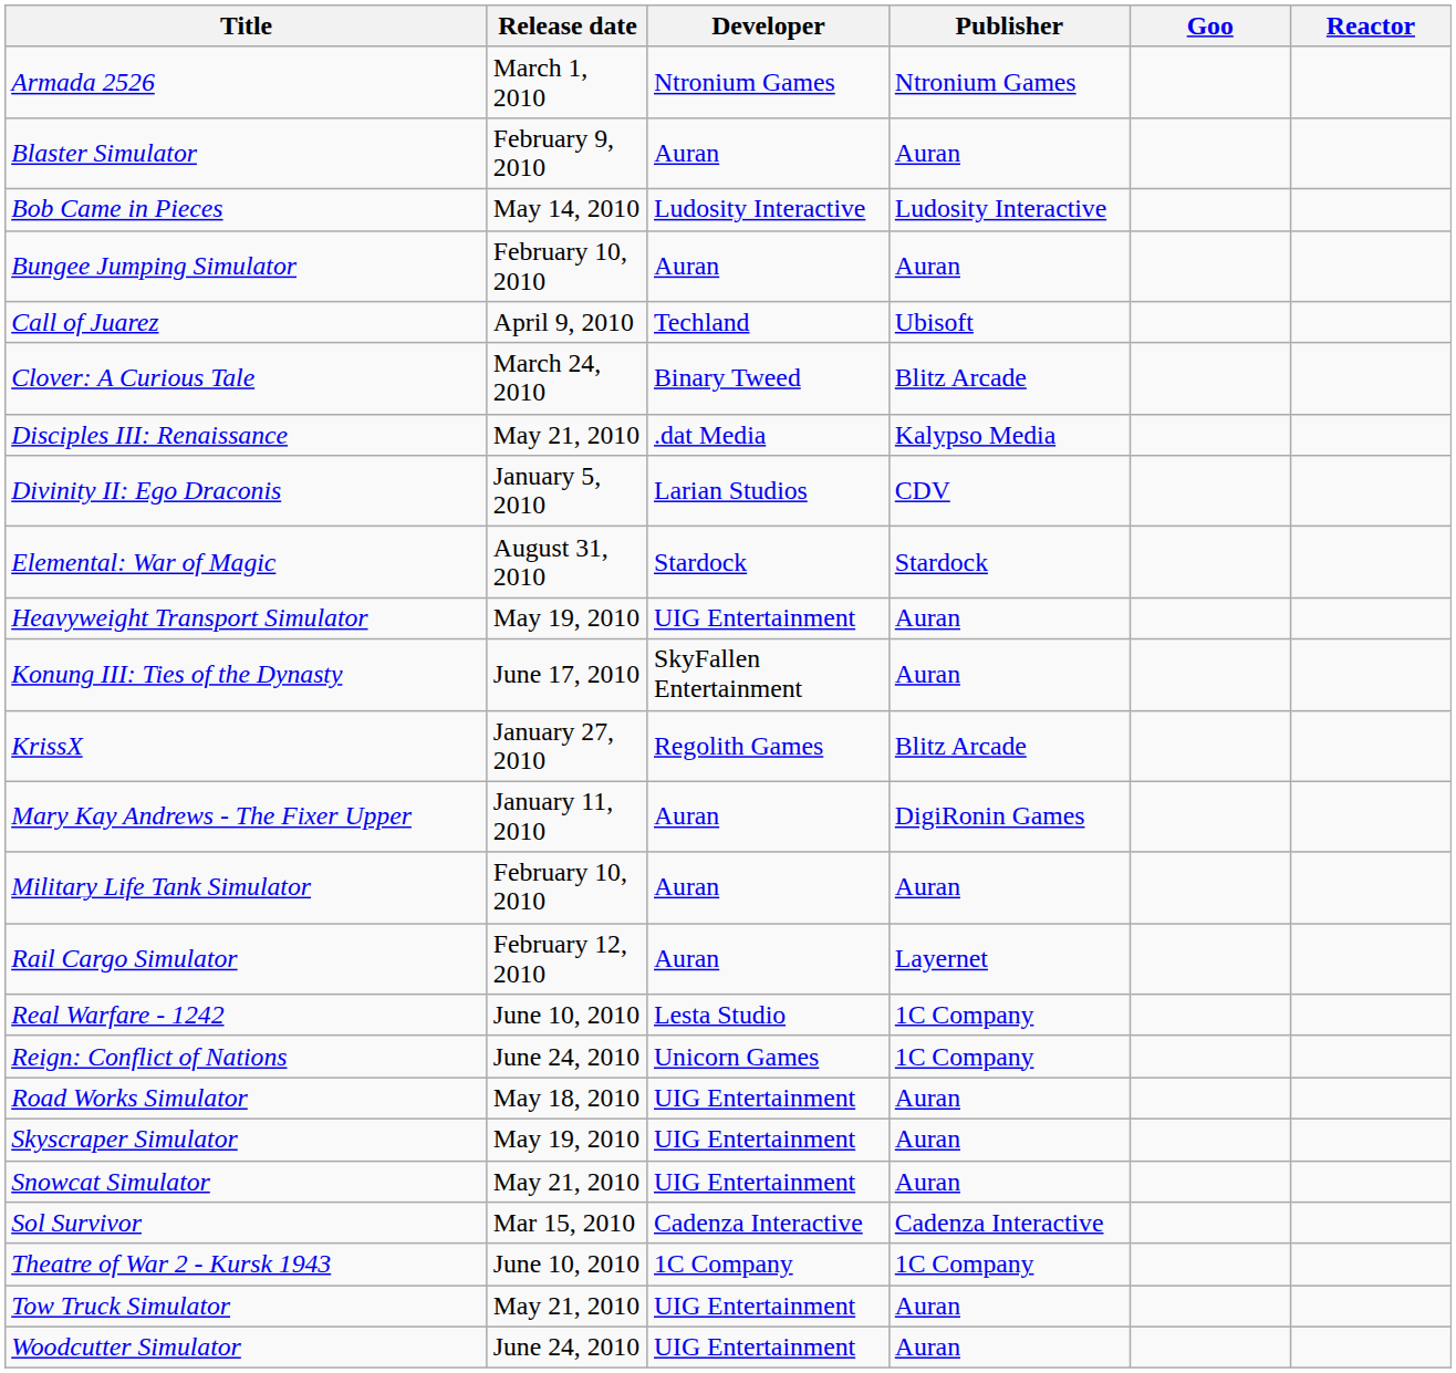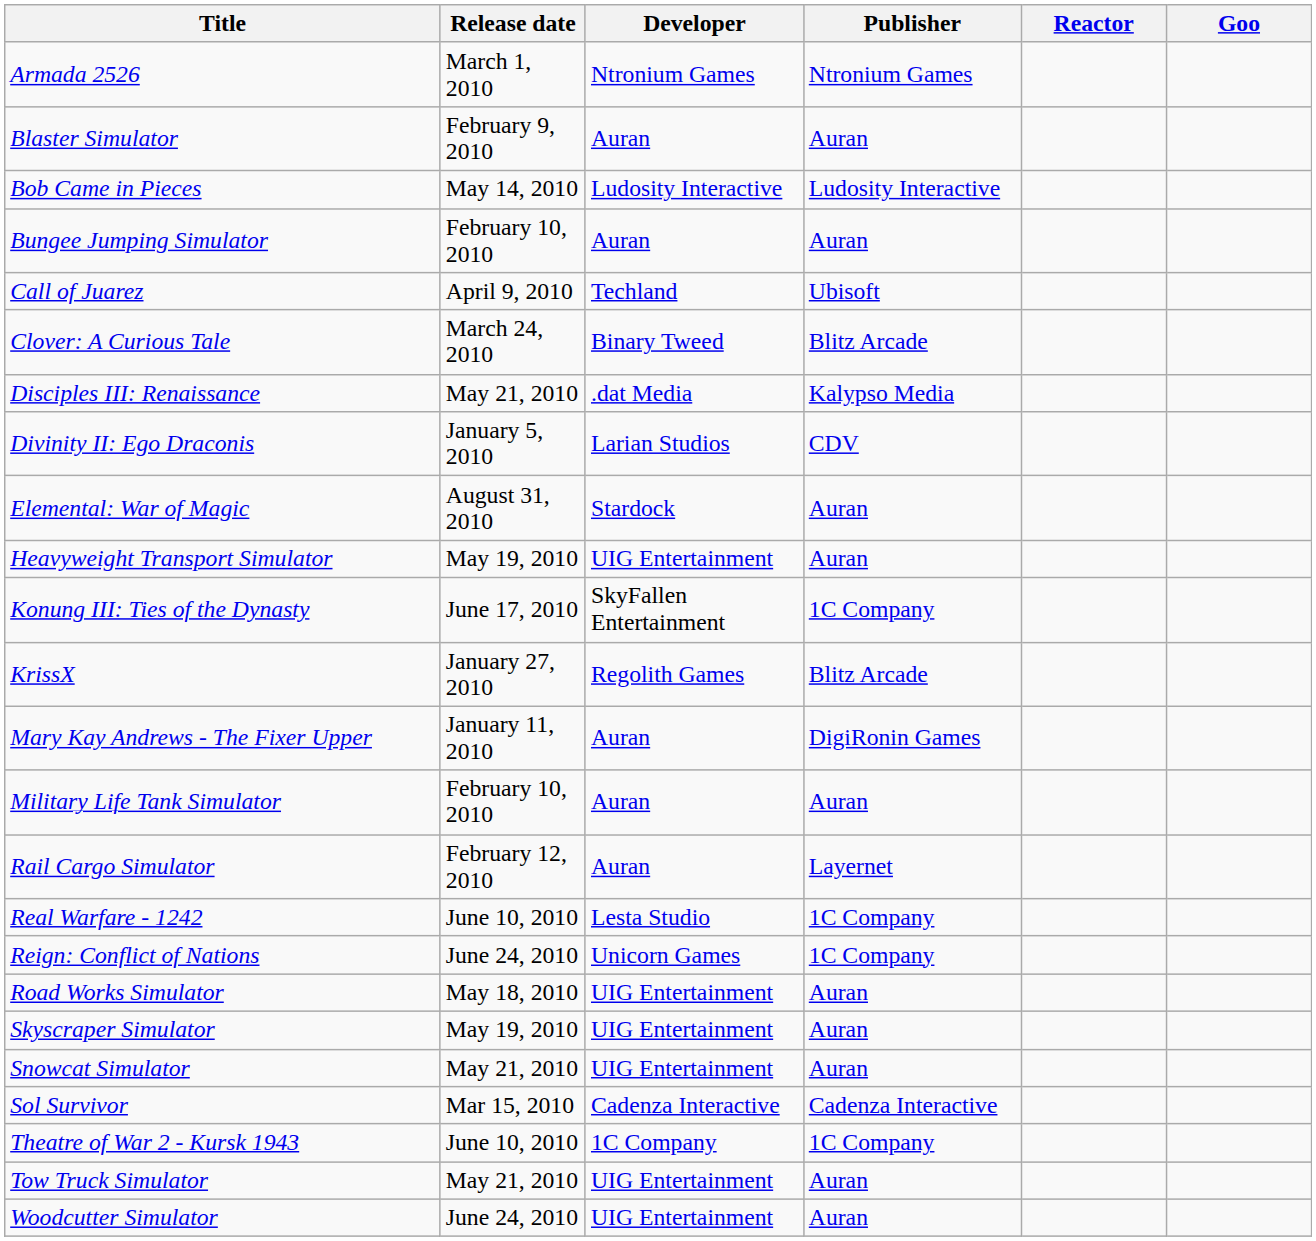columns swapped: Reactor <-> Goo
Elemental: War of Magic | Publisher: Stardock -> Auran
Konung III: Ties of the Dynasty | Publisher: Auran -> 1C Company
